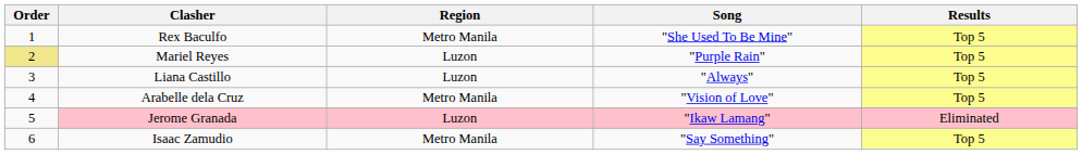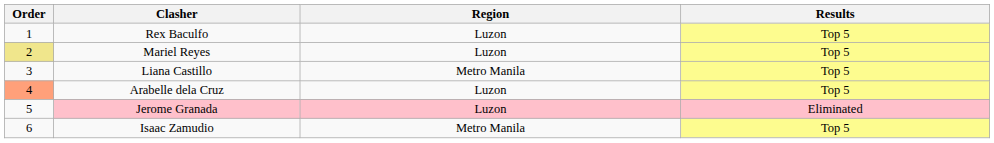- column: Song | "She Used To Be Mine" | "Purple Rain" | "Always" | "Vision of Love" | "Ikaw Lamang" | "Say Something"
Rex Baculfo | Region: Metro Manila -> Luzon
Liana Castillo | Region: Luzon -> Metro Manila
Arabelle dela Cruz | Order: no background -> lightsalmon background
Arabelle dela Cruz | Region: Metro Manila -> Luzon
